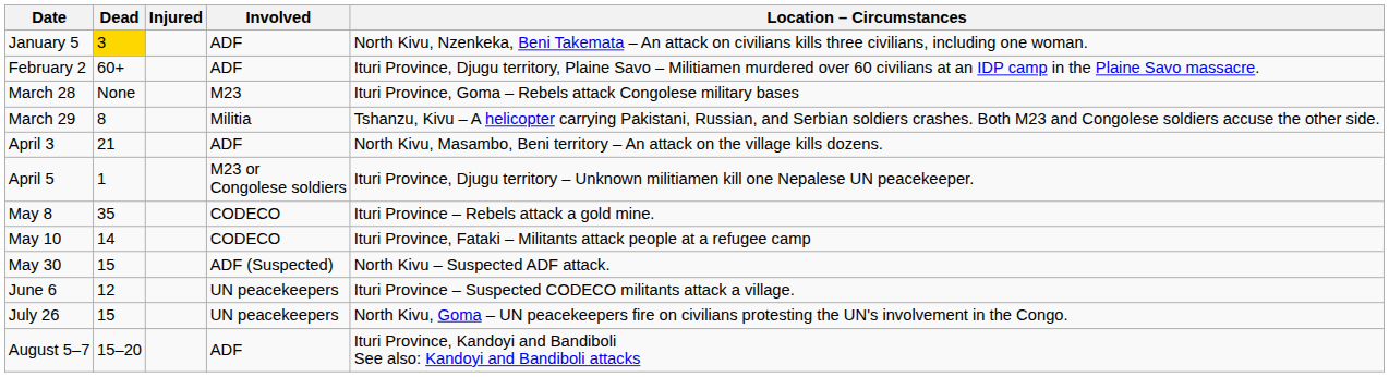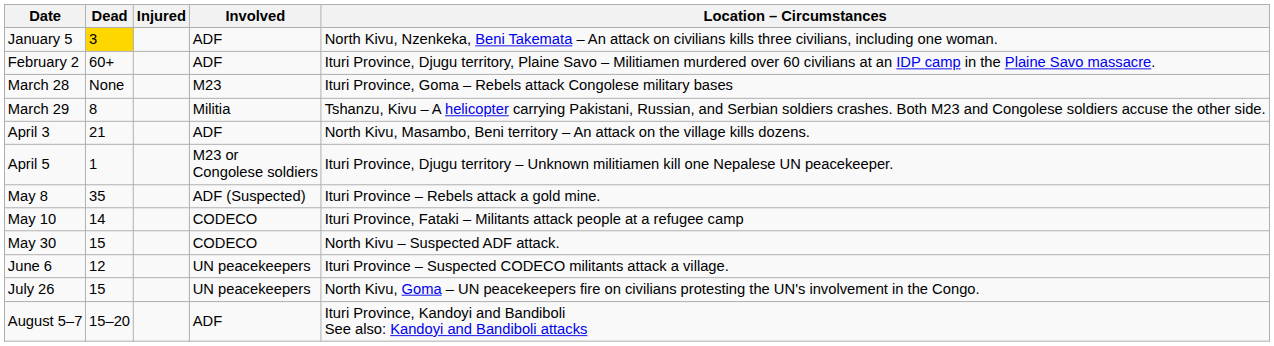May 8 | Involved: CODECO -> ADF (Suspected)
May 30 | Involved: ADF (Suspected) -> CODECO
